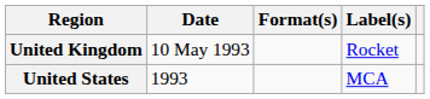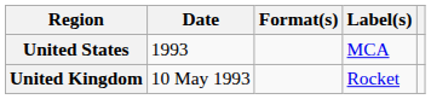rows swapped: United States <-> United Kingdom
